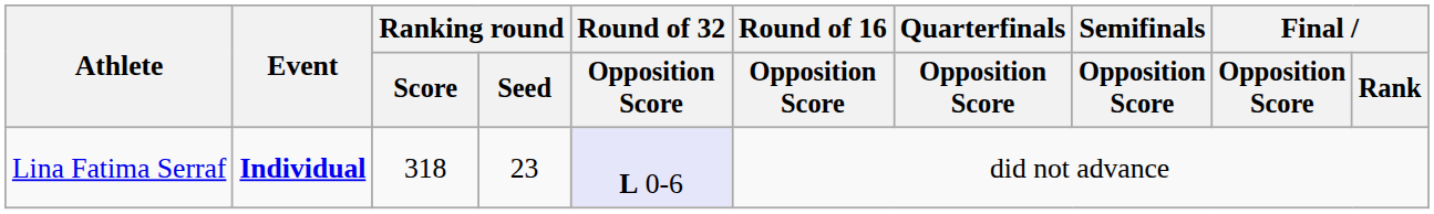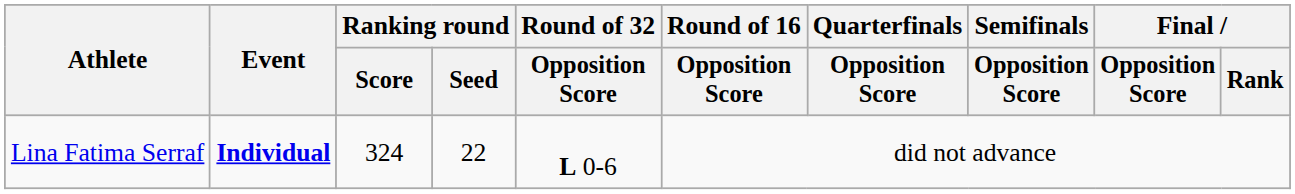Lina Fatima Serraf | Ranking round / Score: 318 -> 324
Lina Fatima Serraf | Ranking round / Seed: 23 -> 22
Lina Fatima Serraf | Round of 32 / Opposition Score: lavender background -> no background
